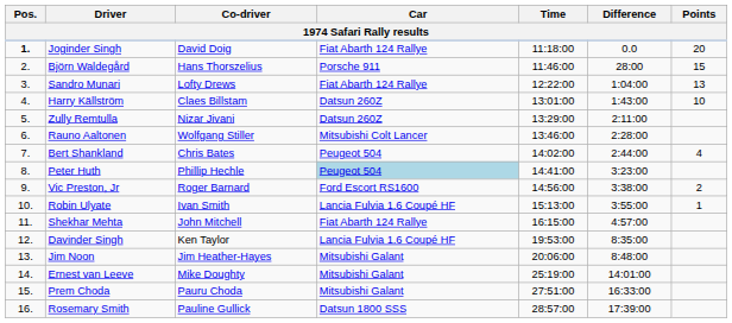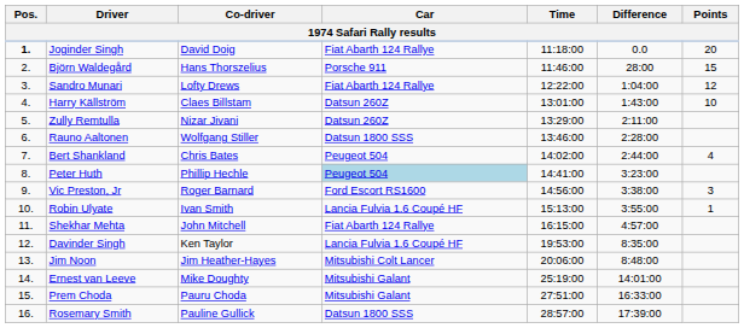Sandro Munari | Points: 13 -> 12
Rauno Aaltonen | Car: Mitsubishi Colt Lancer -> Datsun 1800 SSS
Vic Preston, Jr | Points: 2 -> 3
Jim Noon | Car: Mitsubishi Galant -> Mitsubishi Colt Lancer
